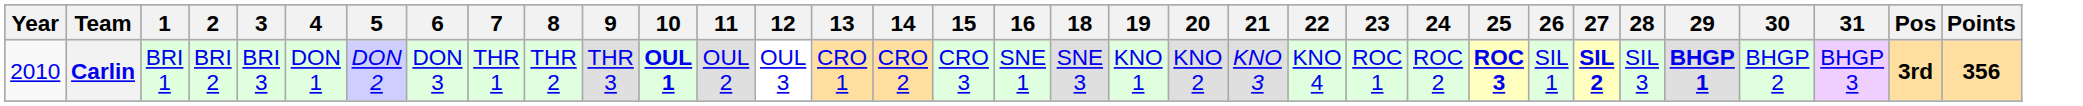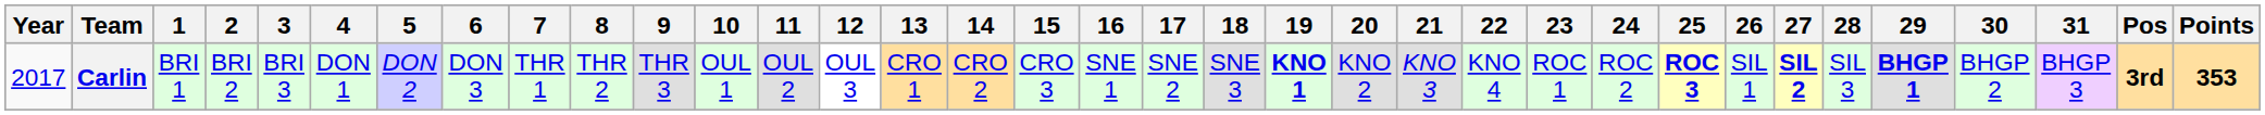+ column: 17 | SNE 2
Carlin | Year: 2010 -> 2017
Carlin | 10: bold -> normal
Carlin | 19: normal -> bold
Carlin | Points: 356 -> 353
